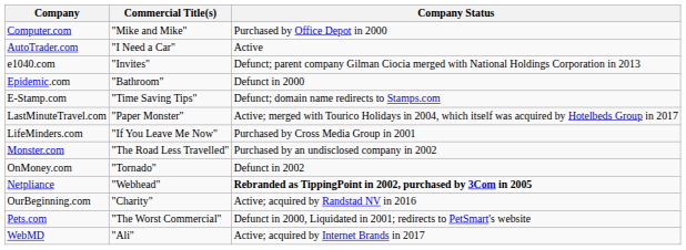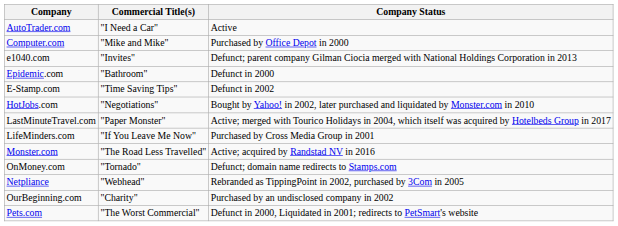rows swapped: AutoTrader.com <-> Computer.com
E-Stamp.com | Company Status: Defunct; domain name redirects to Stamps.com -> Defunct in 2002
+ row: HotJobs.com | "Negotiations" | Bought by Yahoo! in 2002, later purchased and liquidated by Monster.com in 2010
Monster.com | Company Status: Purchased by an undisclosed company in 2002 -> Active; acquired by Randstad NV in 2016
OnMoney.com | Company Status: Defunct in 2002 -> Defunct; domain name redirects to Stamps.com
Netpliance | Company Status: bold -> normal
OurBeginning.com | Company Status: Active; acquired by Randstad NV in 2016 -> Purchased by an undisclosed company in 2002
- row: WebMD | "Ali" | Active; acquired by Internet Brands in 2017
